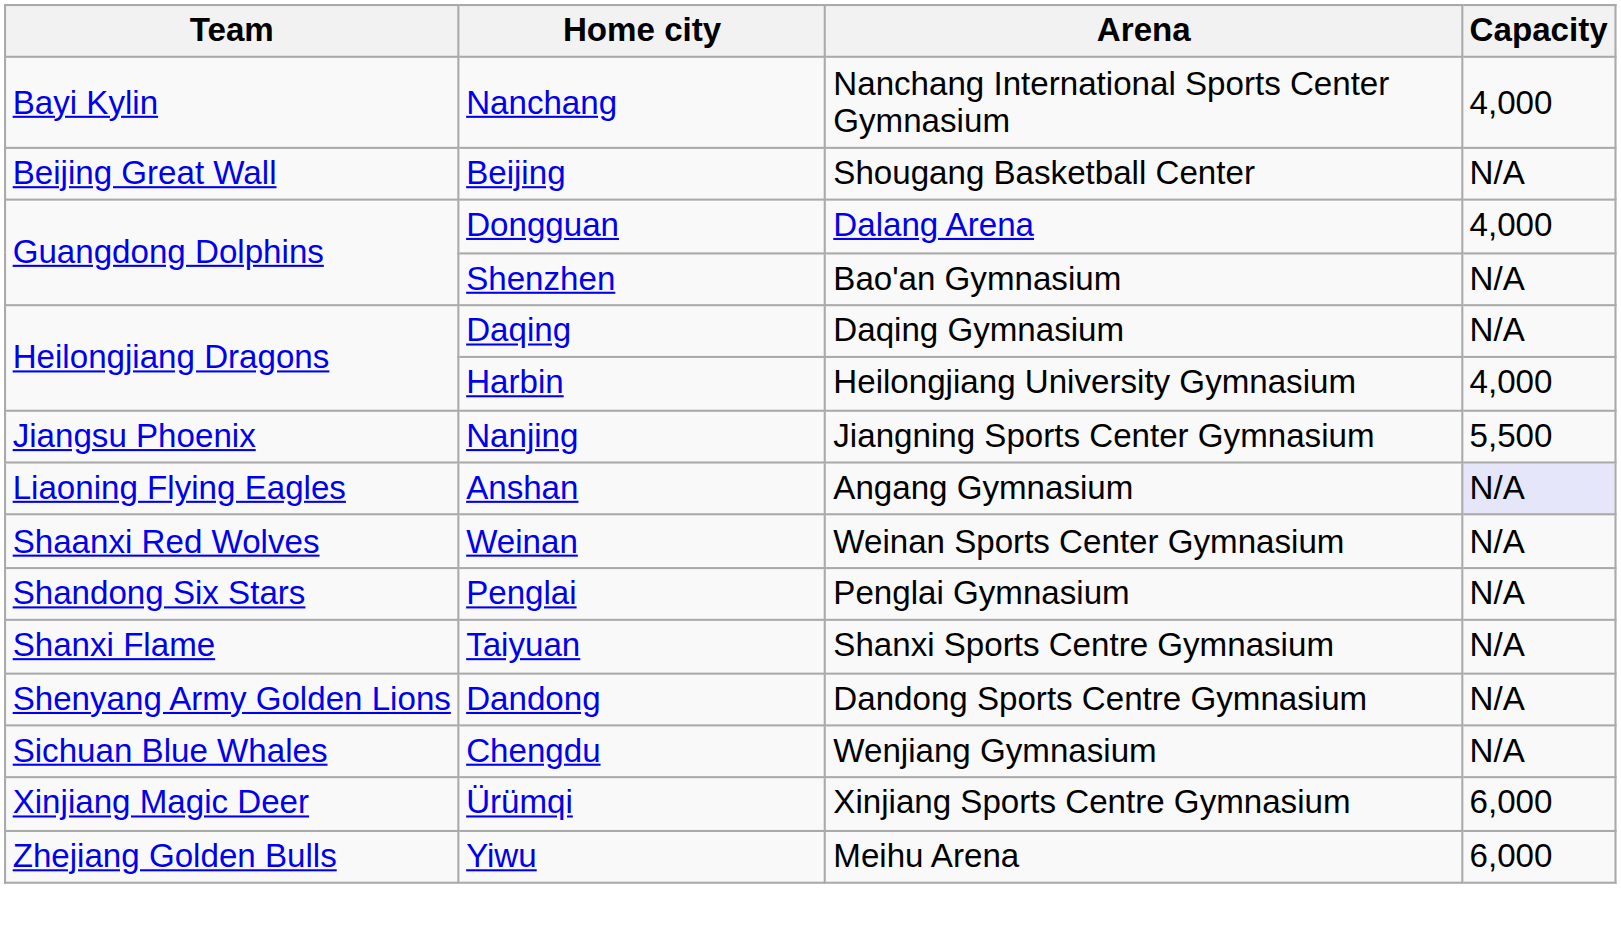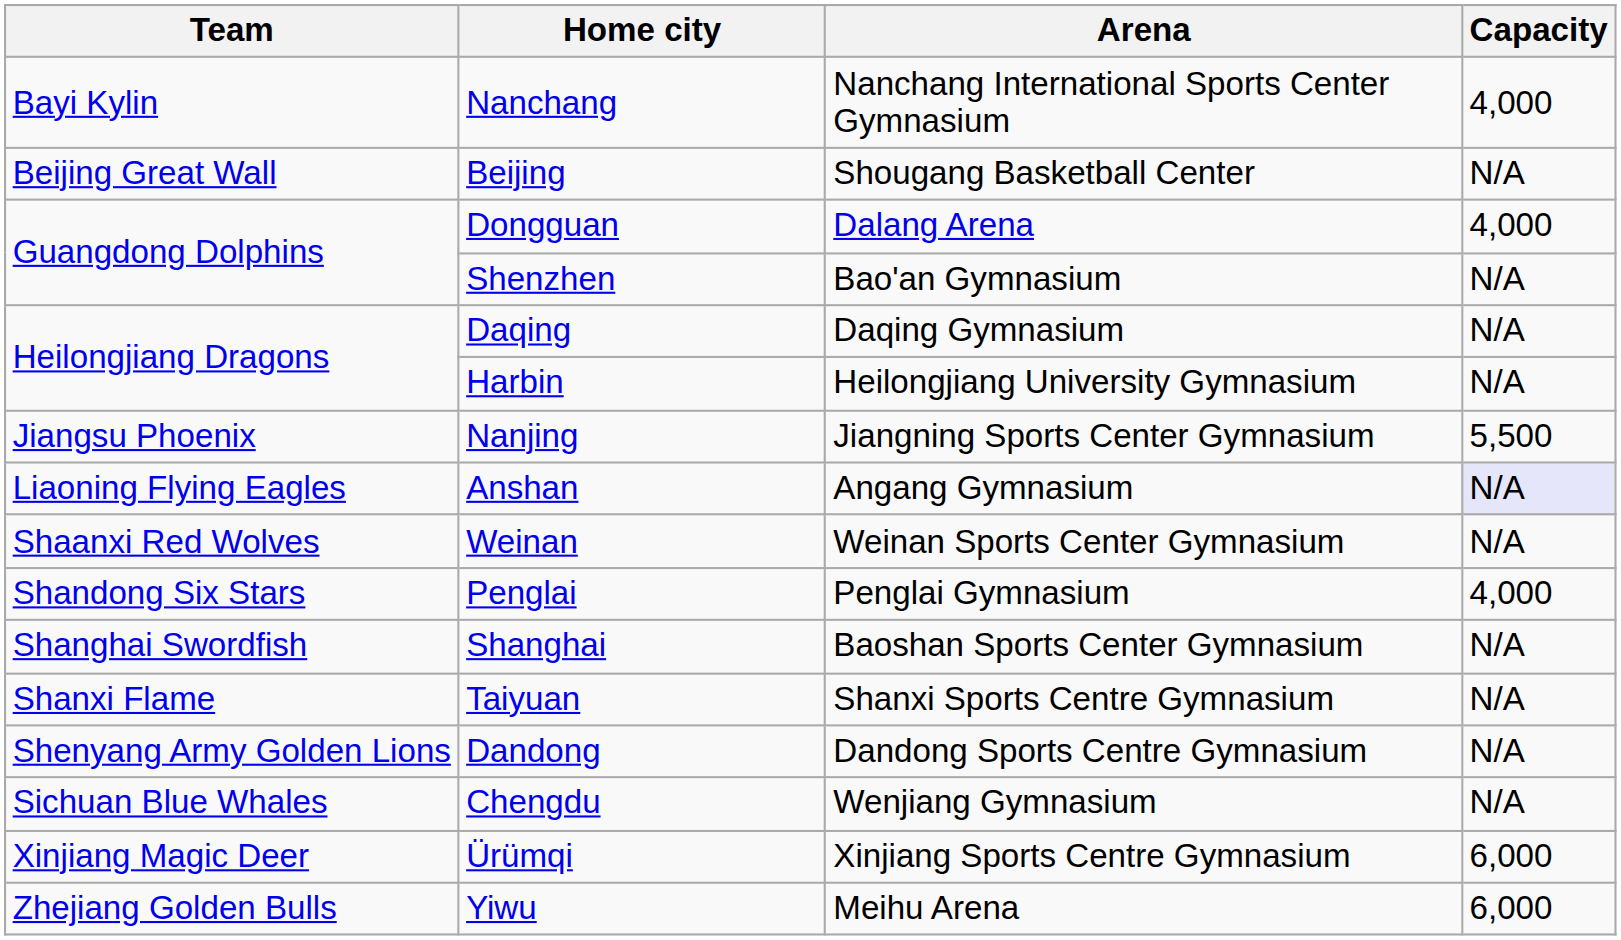Harbin | Capacity: 4,000 -> N/A
Penglai | Capacity: N/A -> 4,000
+ row: Shanghai Swordfish | Shanghai | Baoshan Sports Center Gymnasium | N/A
